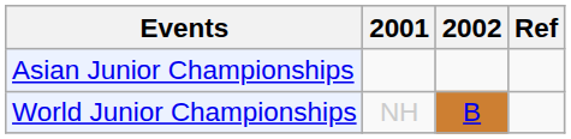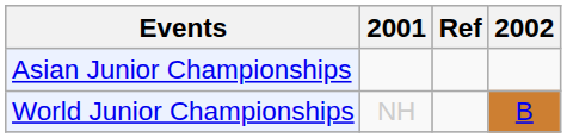columns swapped: 2002 <-> Ref
